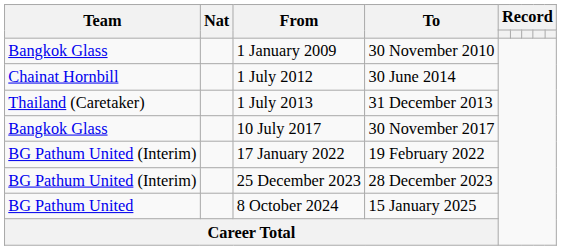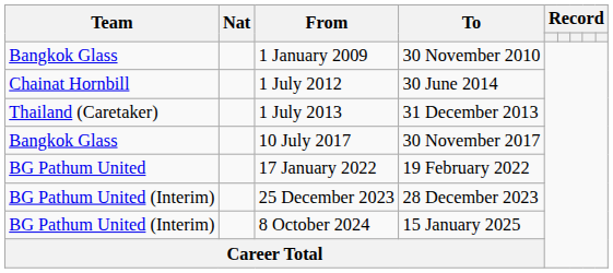17 January 2022 | Team: BG Pathum United (Interim) -> BG Pathum United
8 October 2024 | Team: BG Pathum United -> BG Pathum United (Interim)
